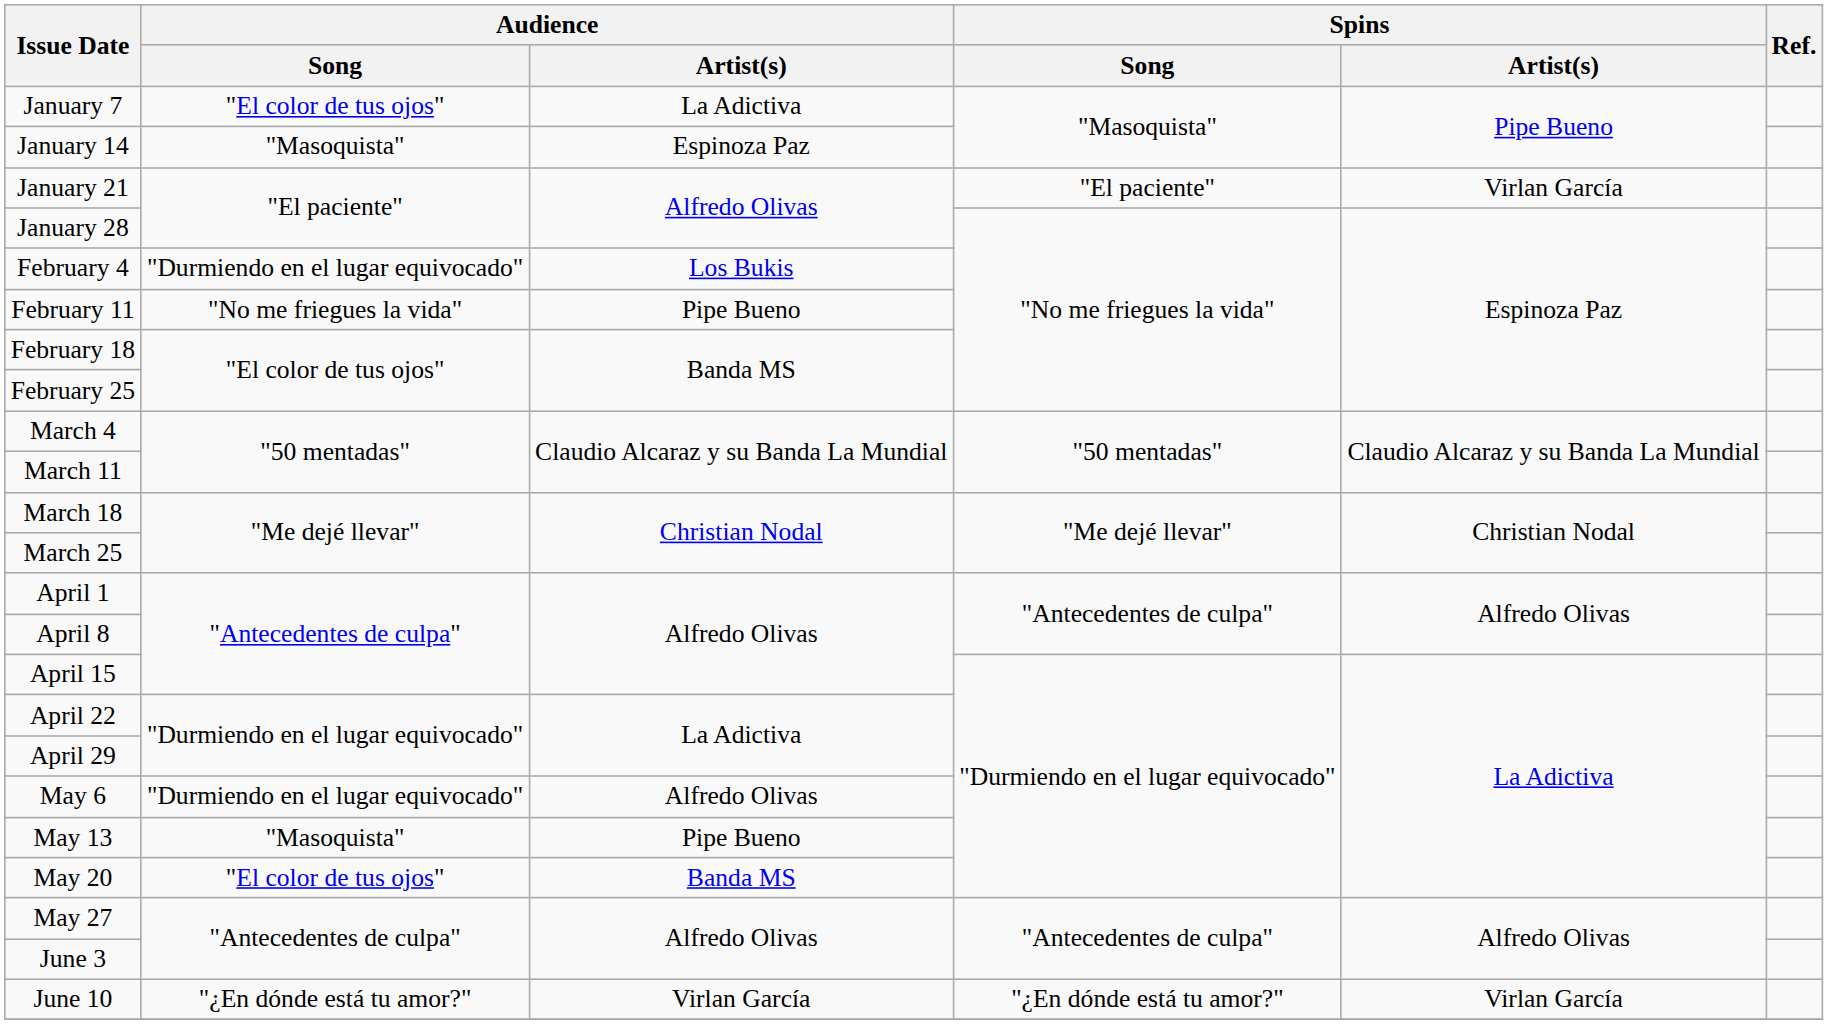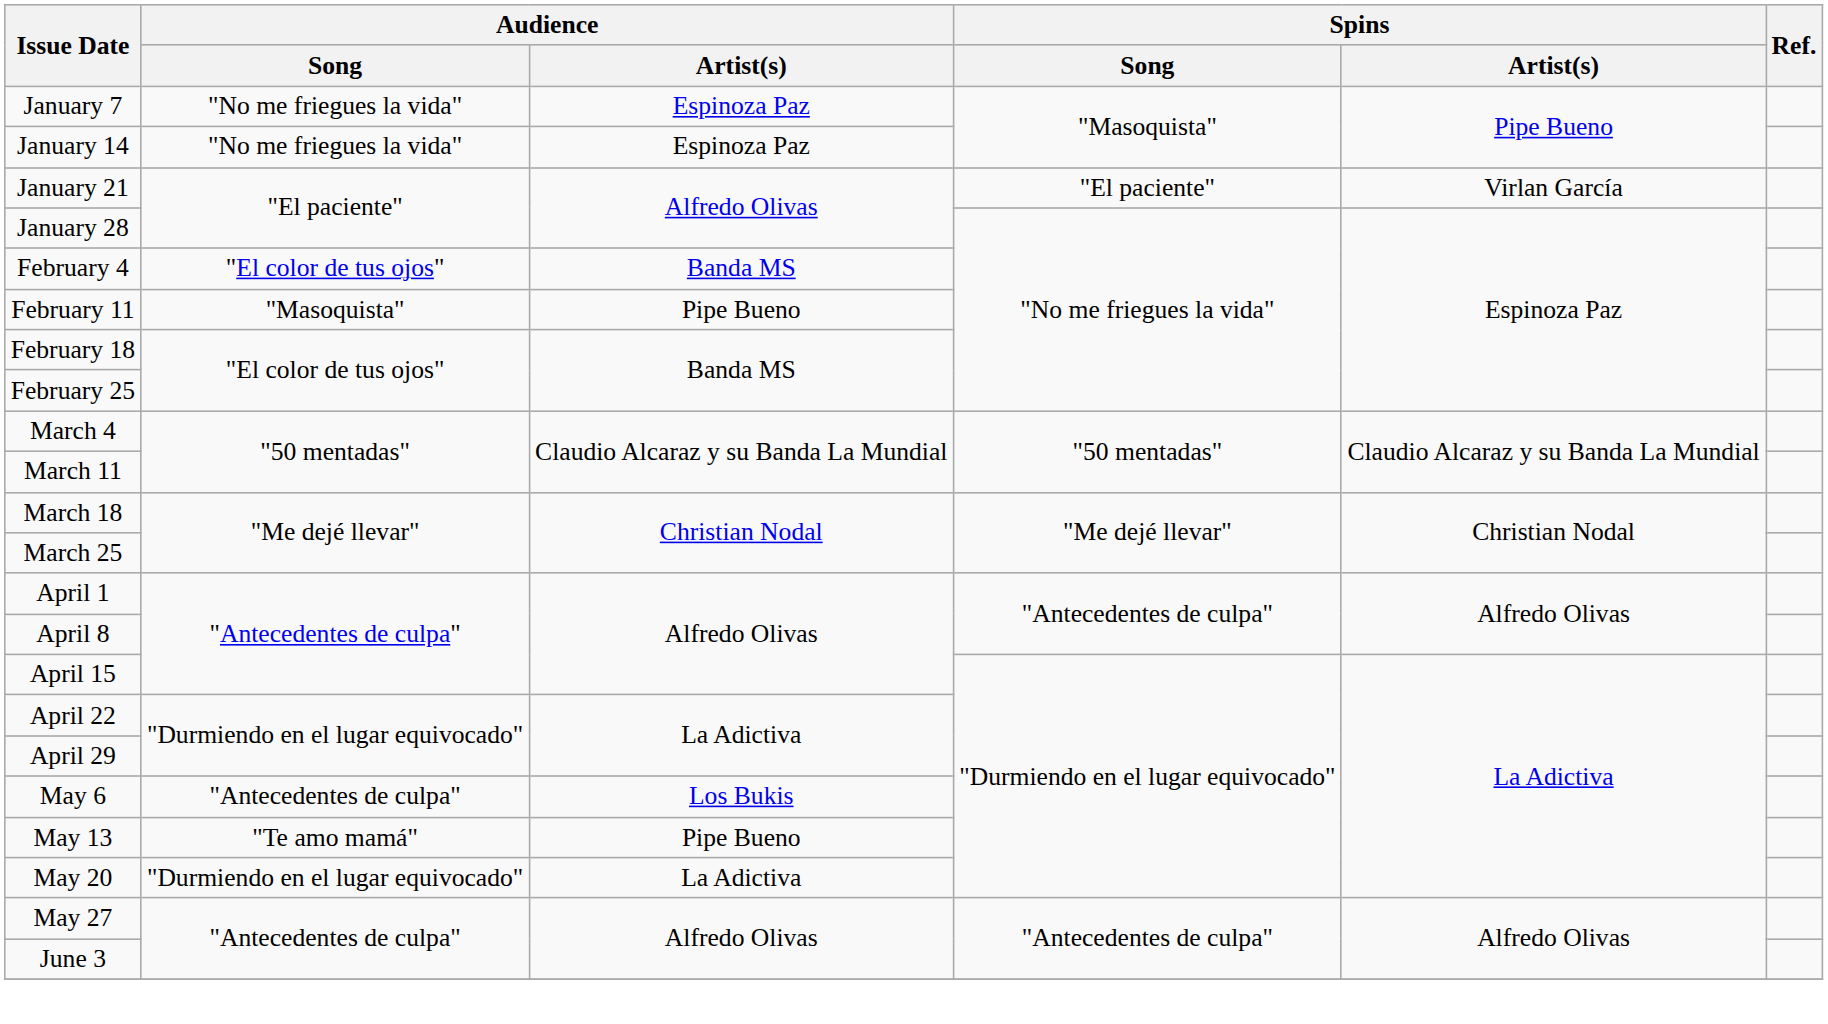January 7 | Audience / Song: "El color de tus ojos" -> "No me friegues la vida"
January 7 | Audience / Artist(s): La Adictiva -> Espinoza Paz
January 14 | Audience / Song: "Masoquista" -> "No me friegues la vida"
February 4 | Audience / Song: "Durmiendo en el lugar equivocado" -> "El color de tus ojos"
February 4 | Audience / Artist(s): Los Bukis -> Banda MS
February 11 | Audience / Song: "No me friegues la vida" -> "Masoquista"
May 6 | Audience / Song: "Durmiendo en el lugar equivocado" -> "Antecedentes de culpa"
May 6 | Audience / Artist(s): Alfredo Olivas -> Los Bukis
May 13 | Audience / Song: "Masoquista" -> "Te amo mamá"
May 20 | Audience / Song: "El color de tus ojos" -> "Durmiendo en el lugar equivocado"
May 20 | Audience / Artist(s): Banda MS -> La Adictiva
- row: June 10 | "¿En dónde está tu amor?" | Virlan García | "¿En dónde está tu amor?" | Virlan García
